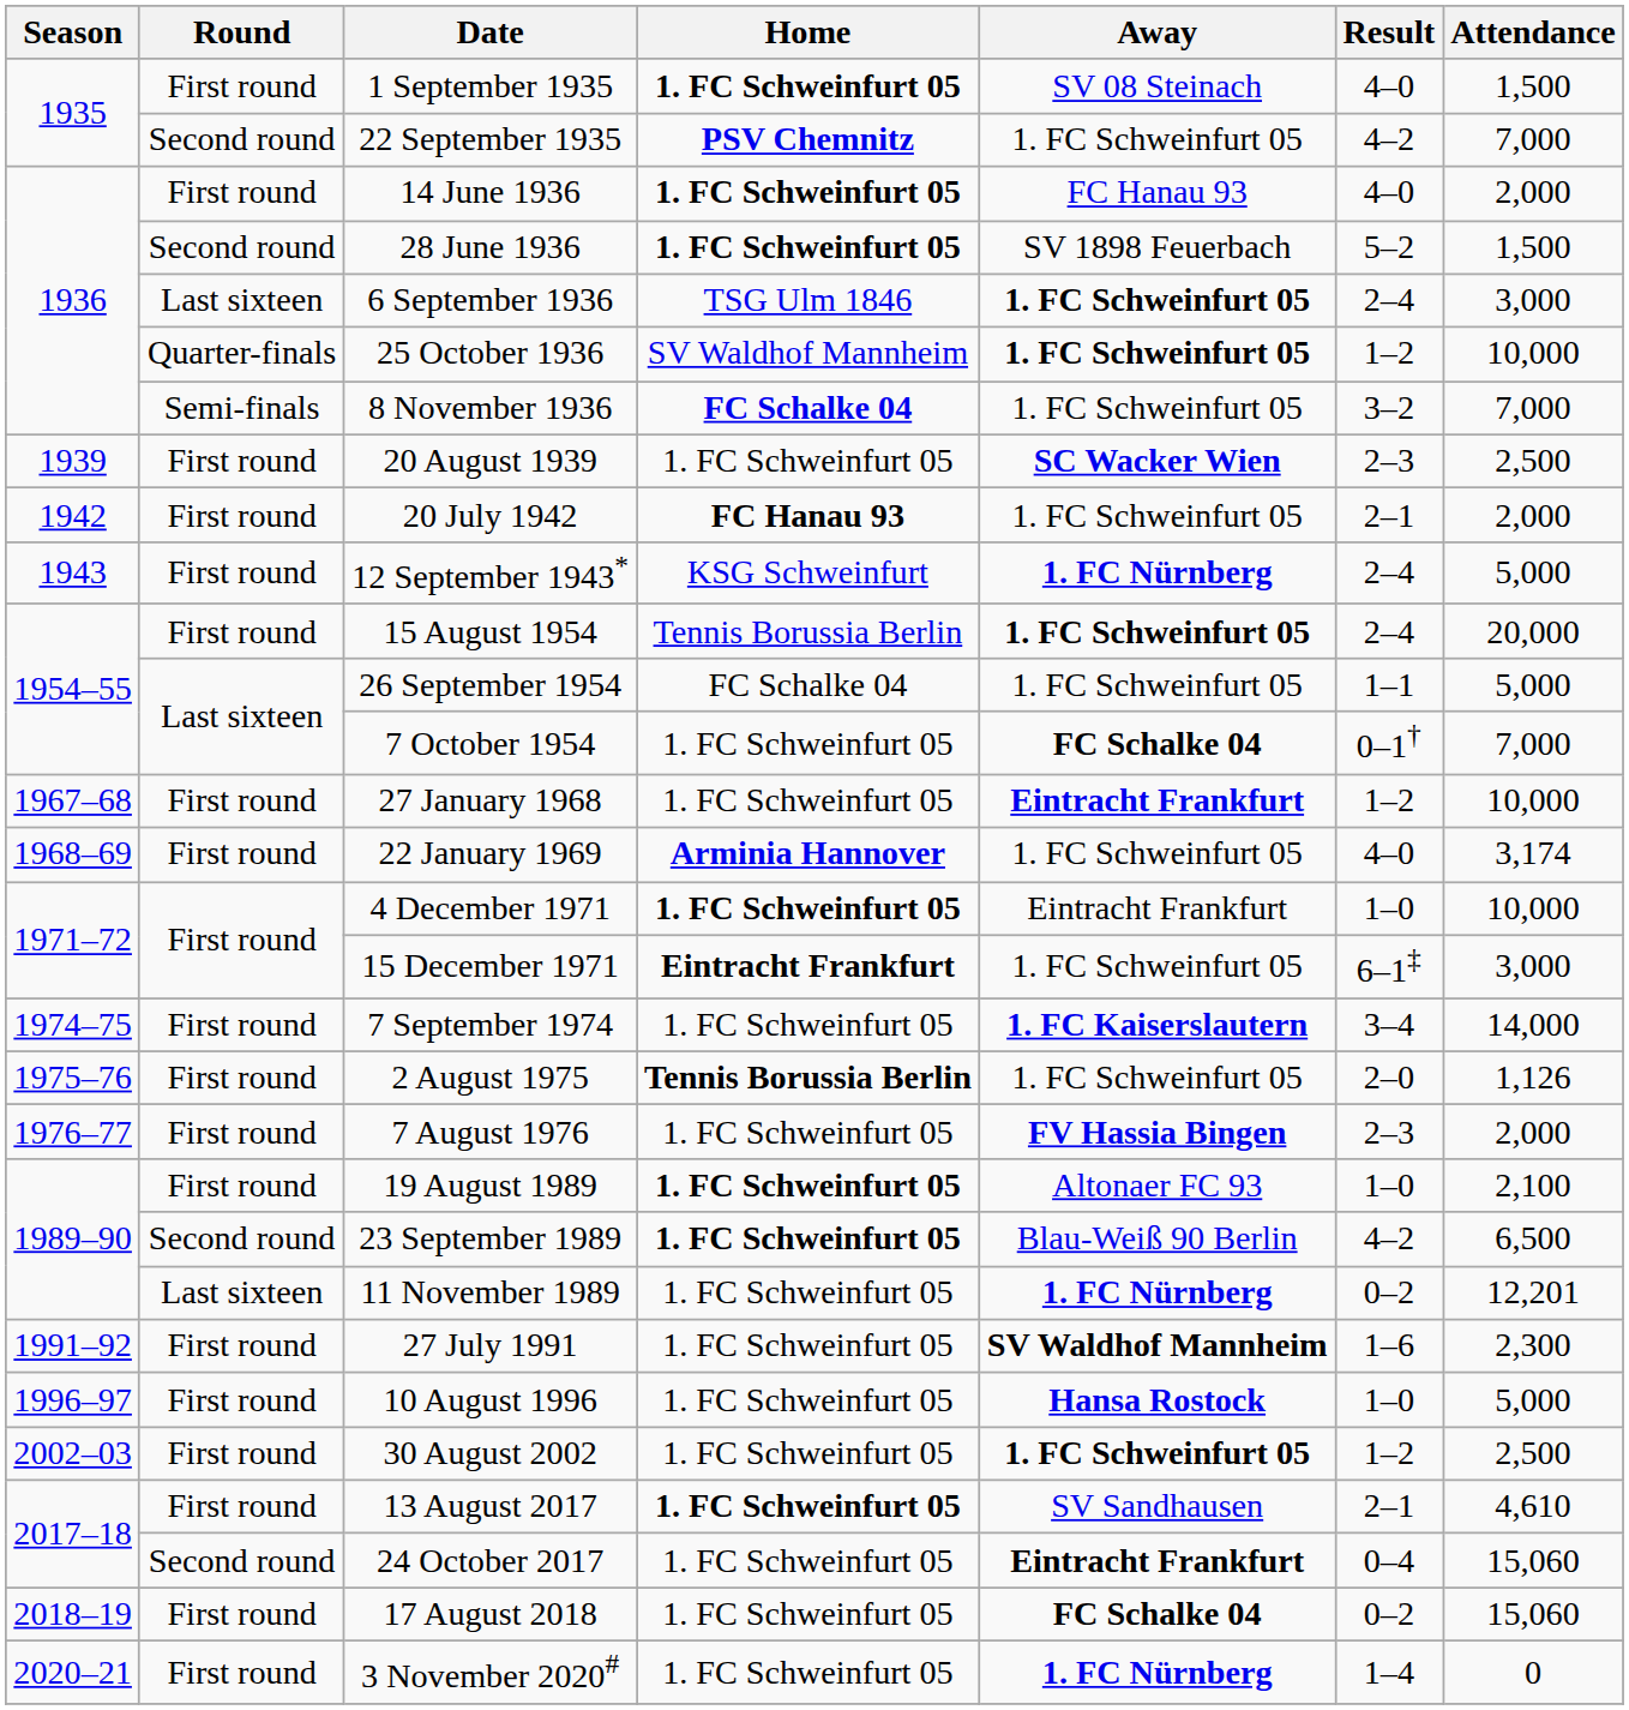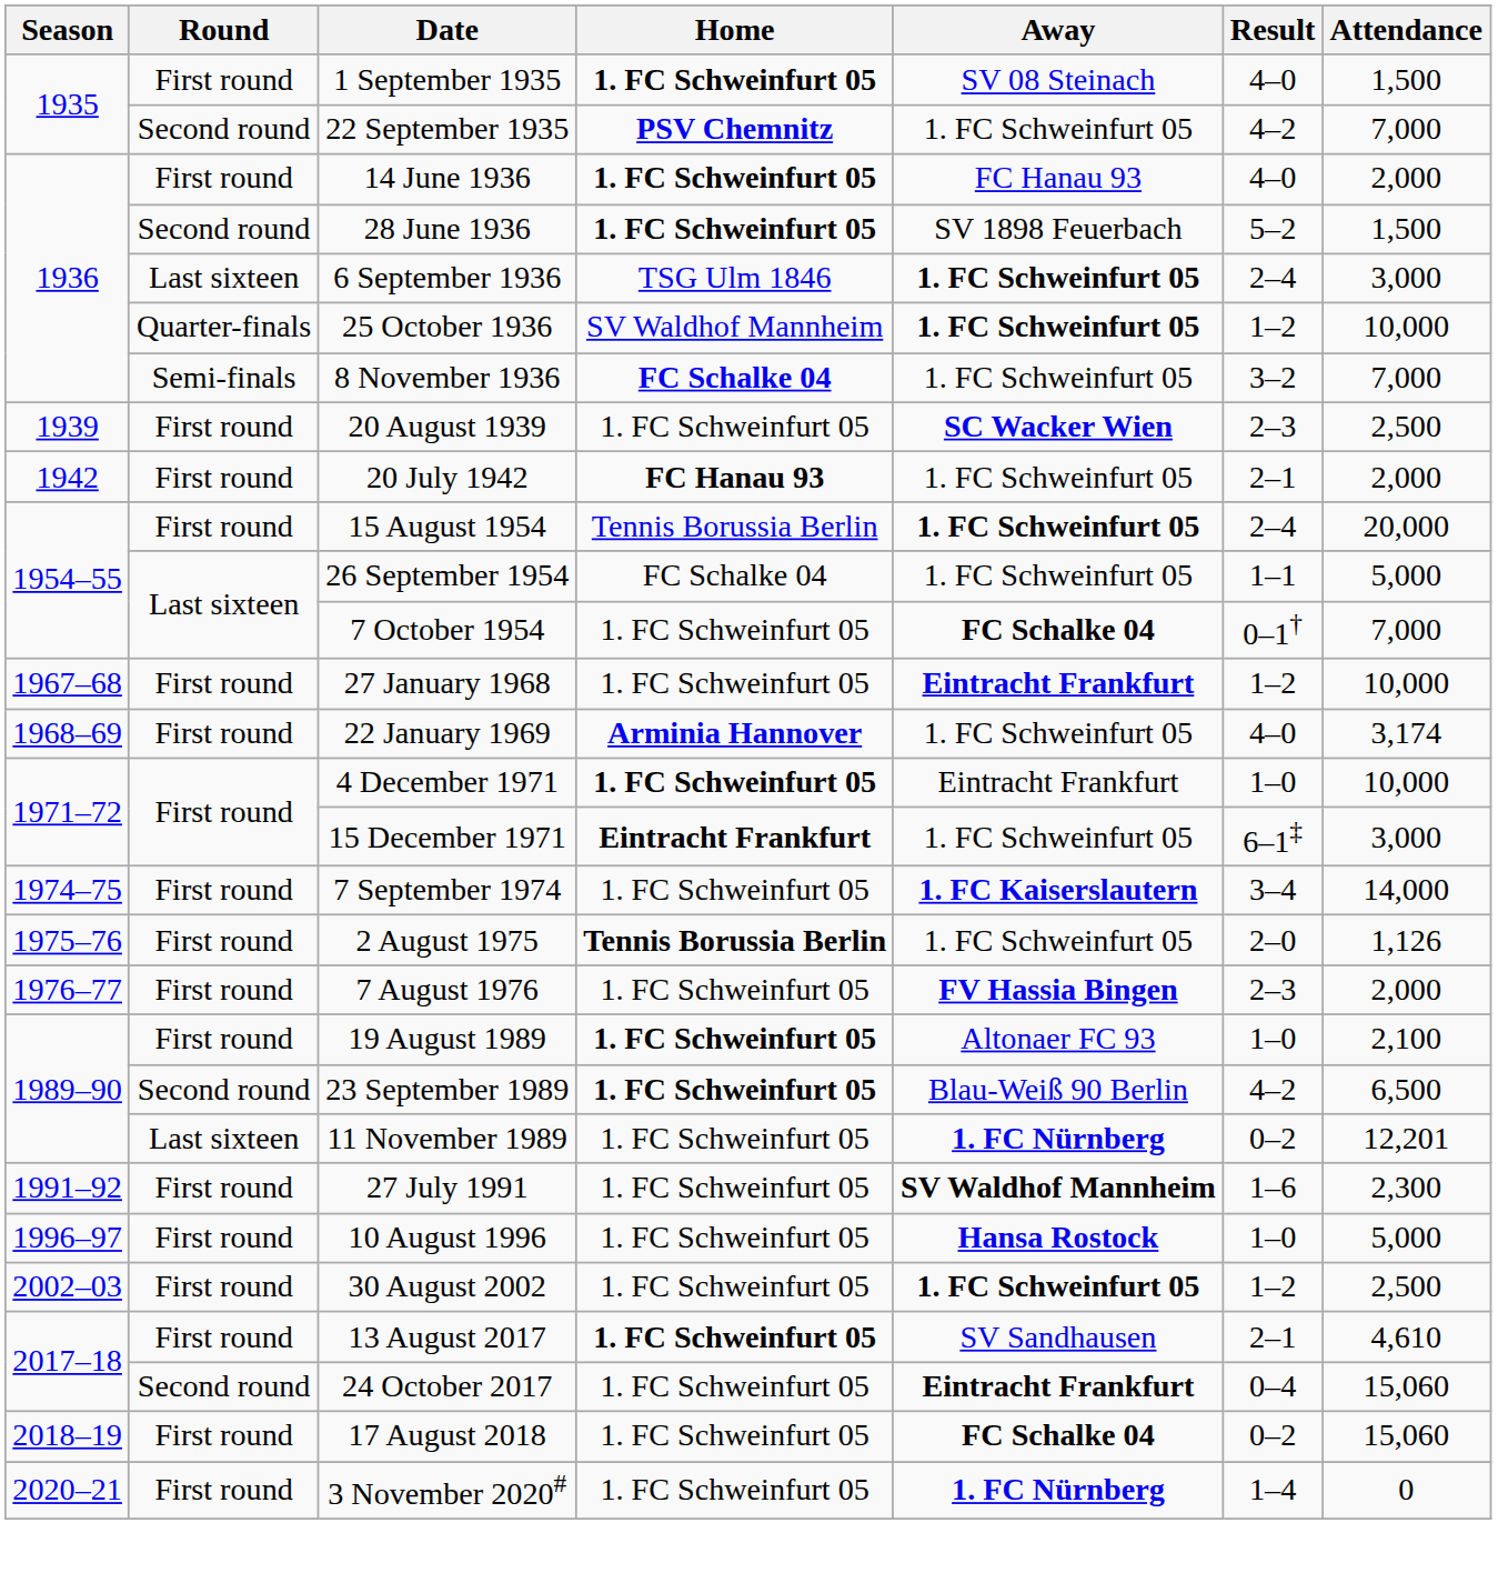- row: 1943 | First round | 12 September 1943* | KSG Schweinfurt | 1. FC Nürnberg | 2–4 | 5,000
